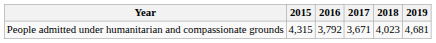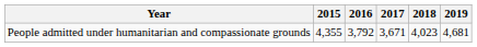People admitted under humanitarian and compassionate grounds | 2015: 4,315 -> 4,355
